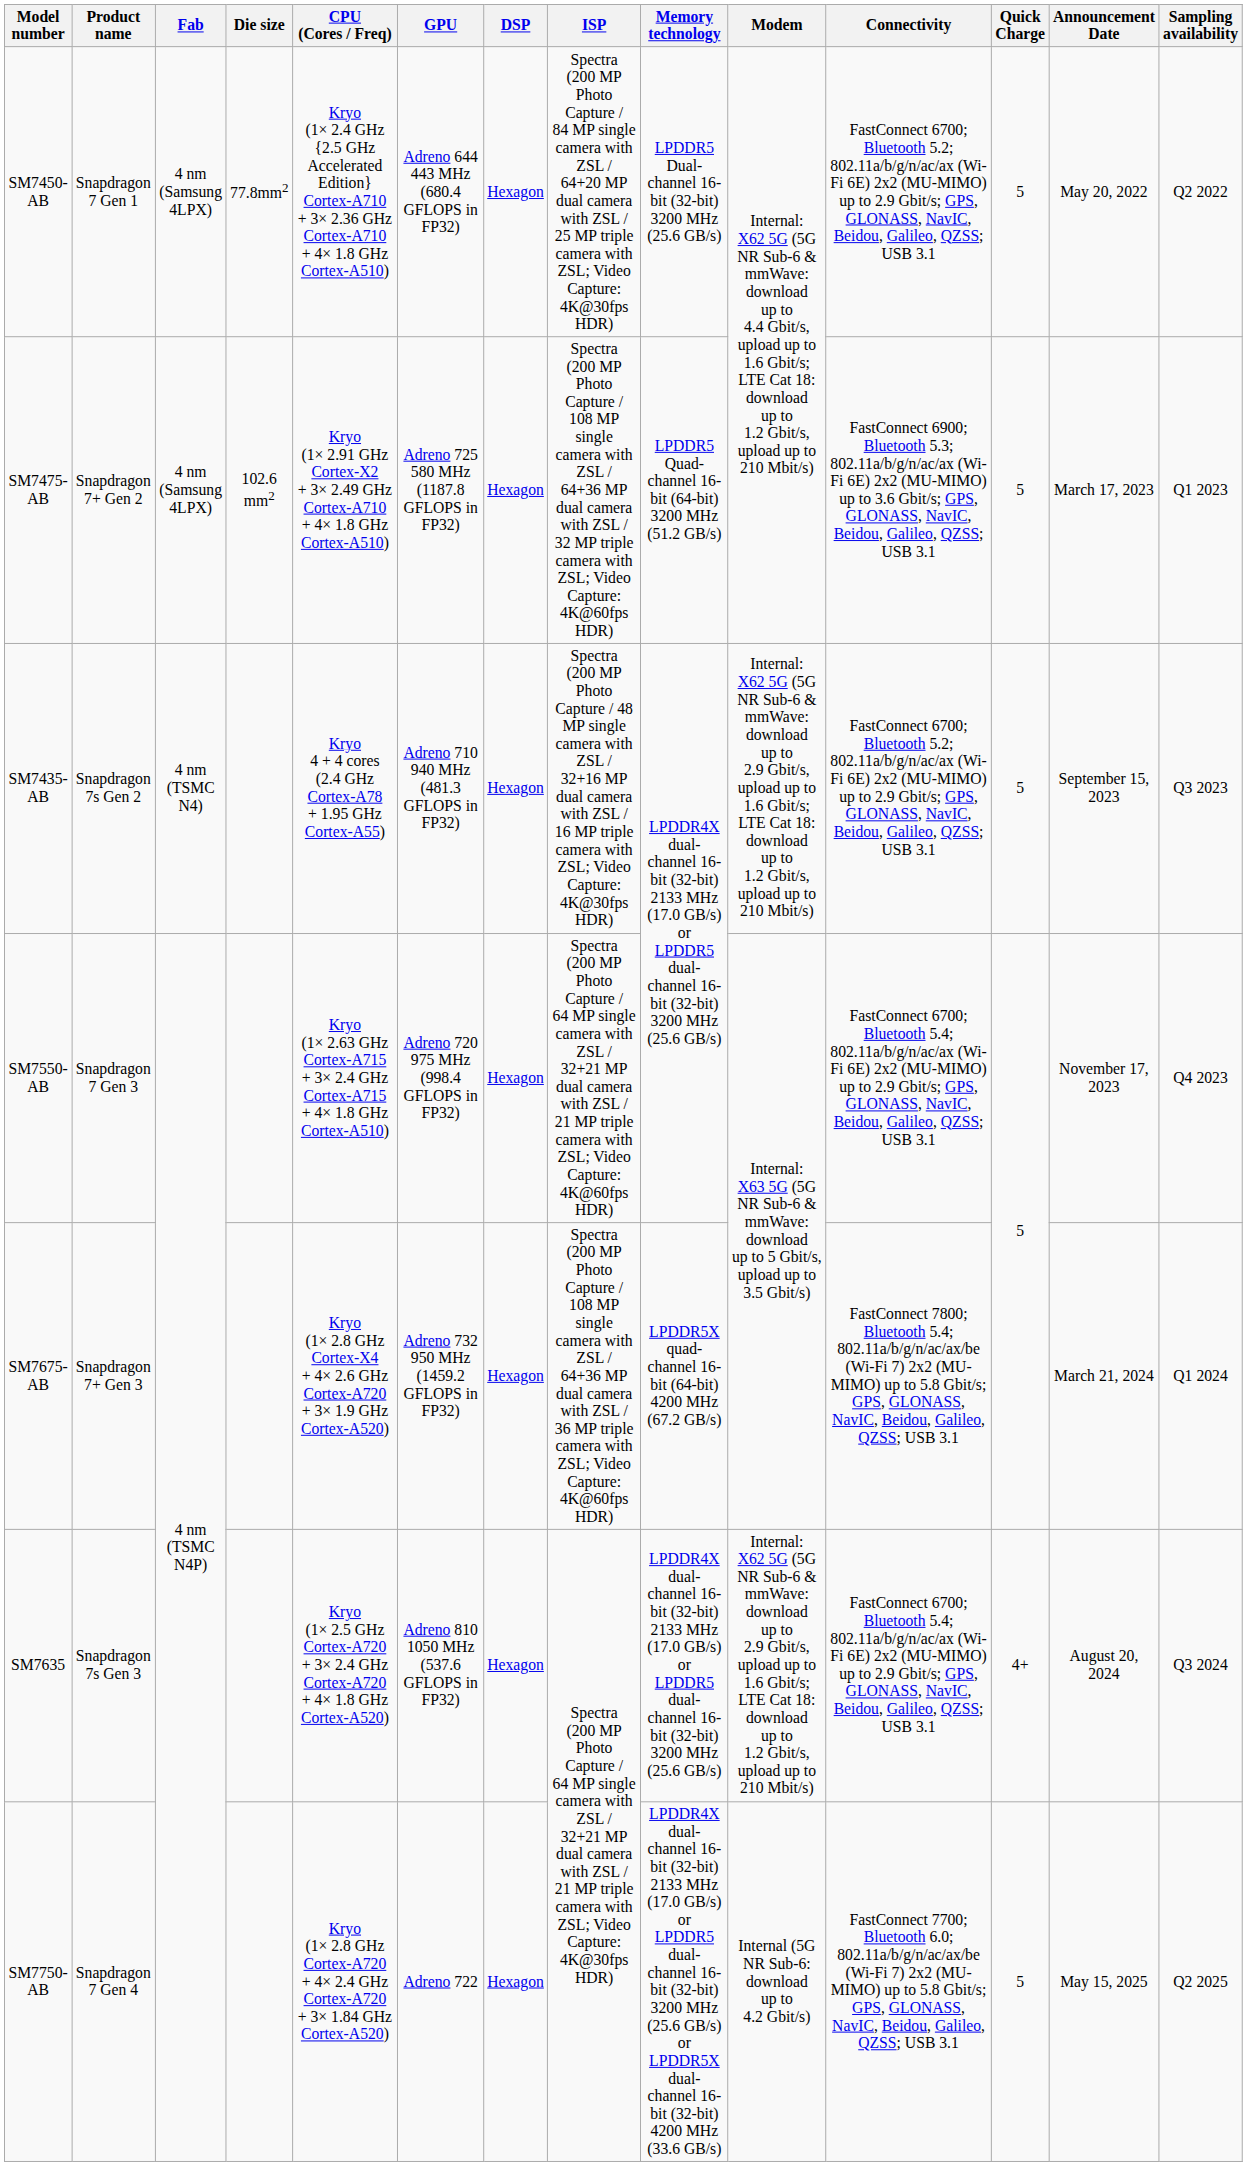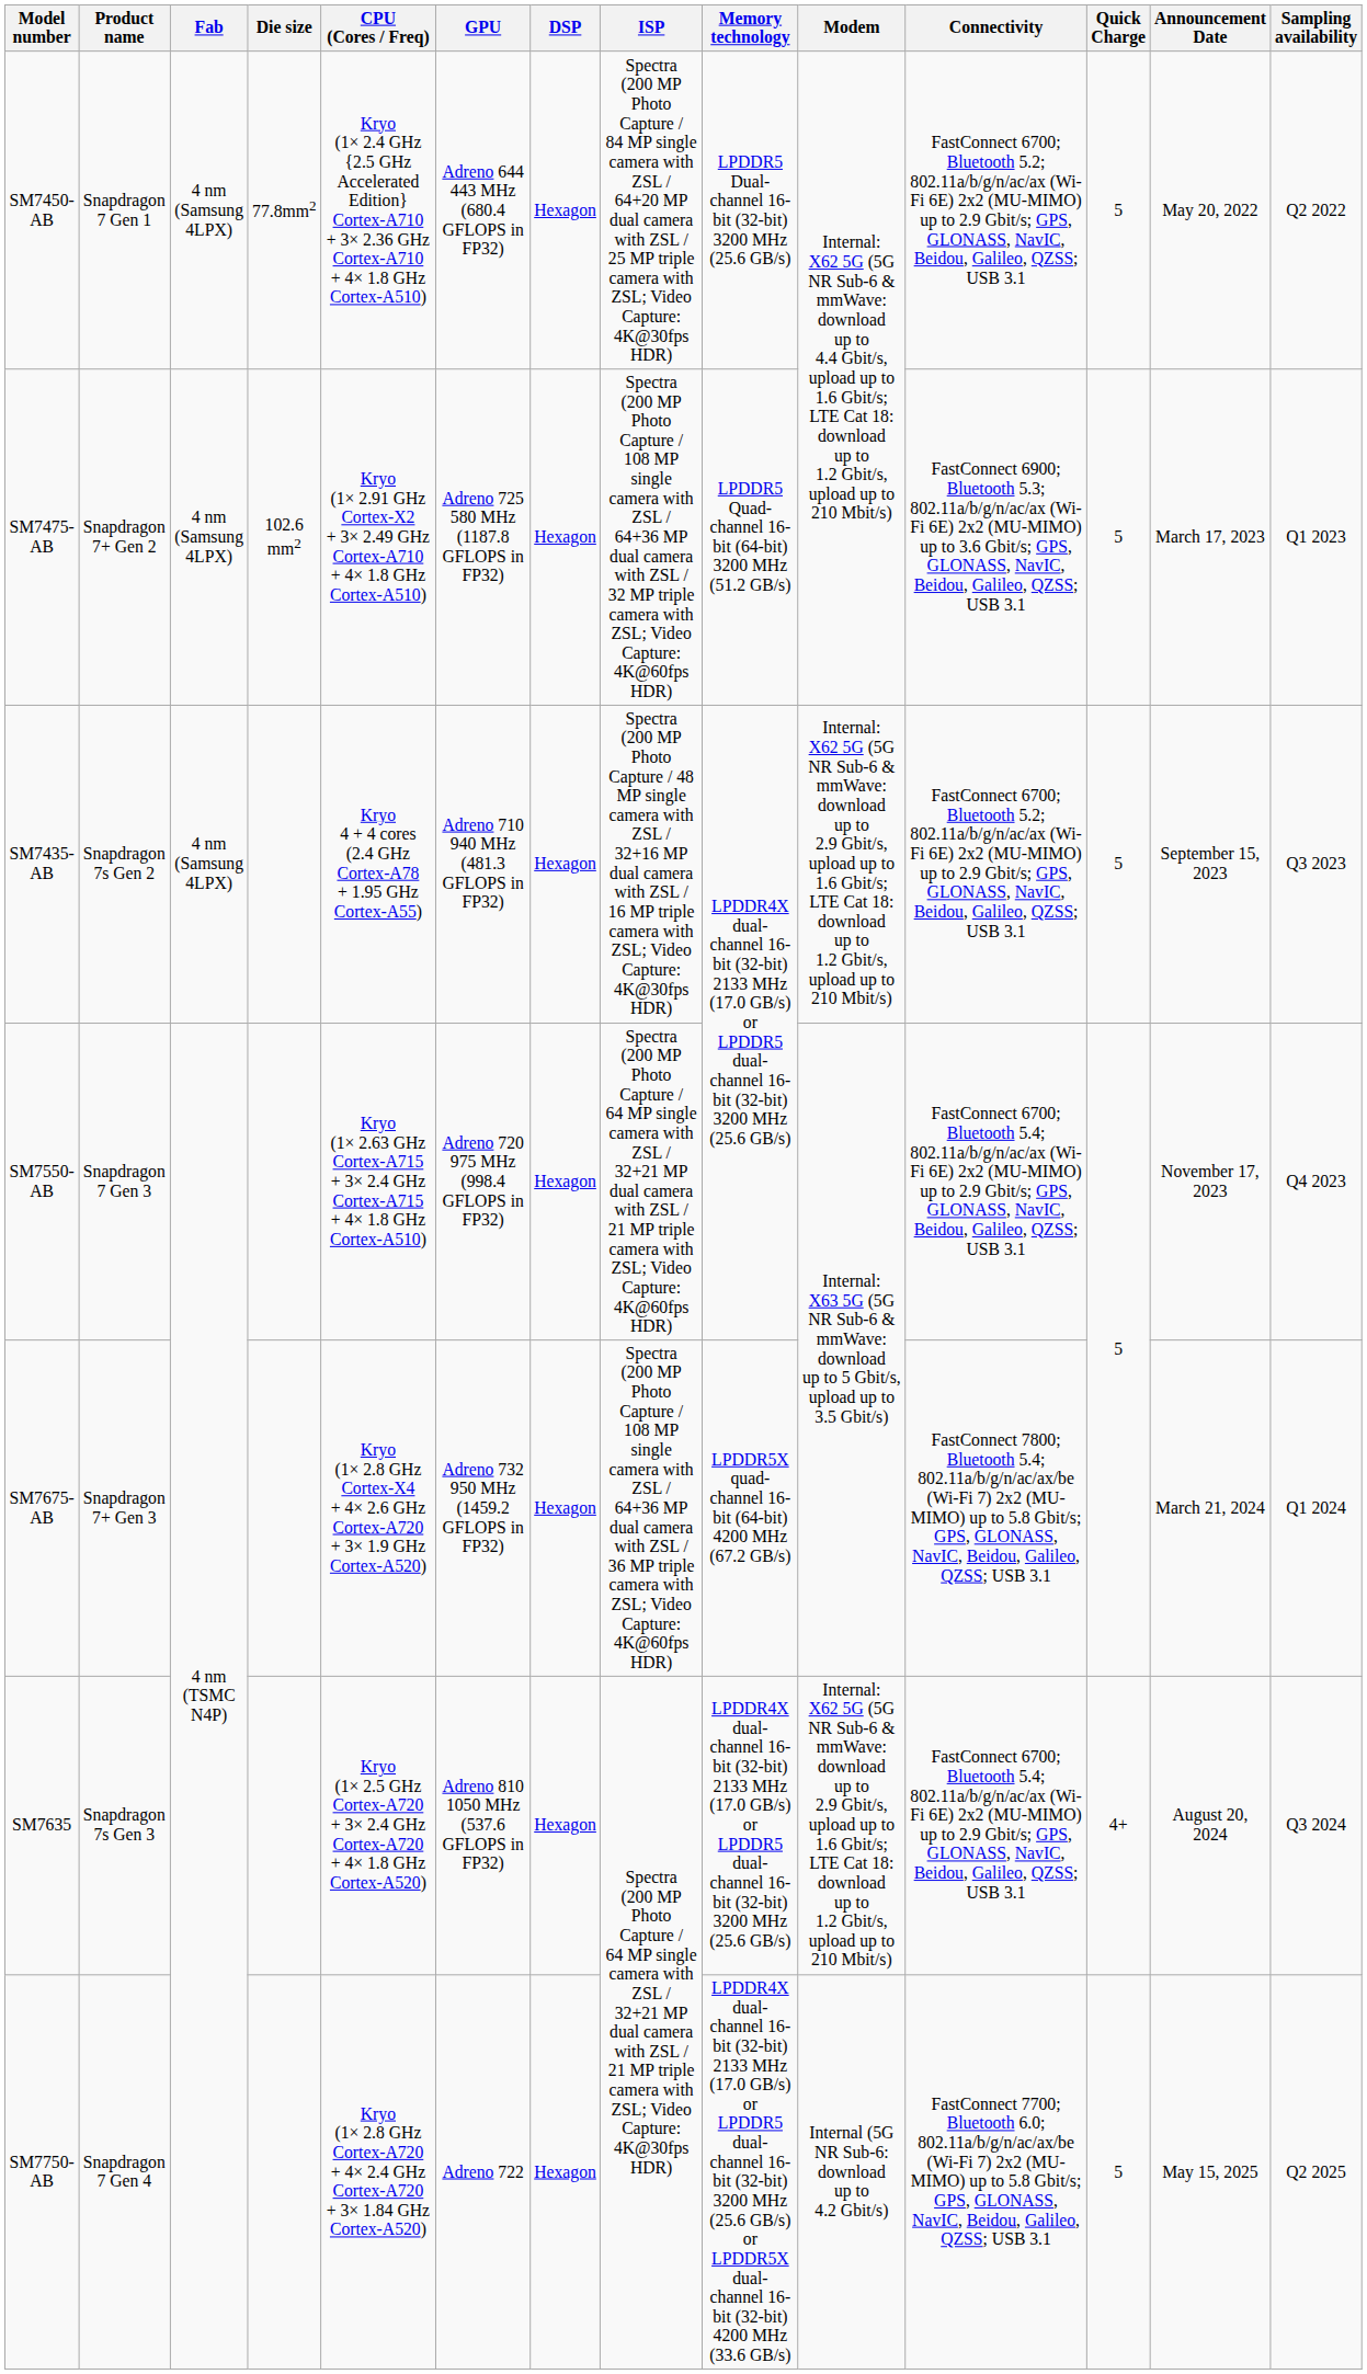SM7435-AB | Fab: 4 nm (TSMC N4) -> 4 nm (Samsung 4LPX)
